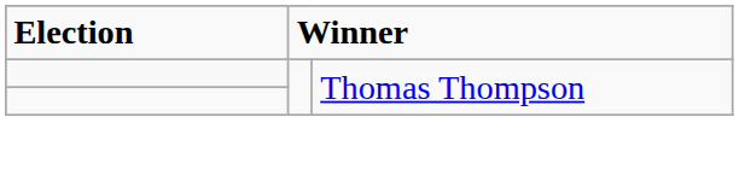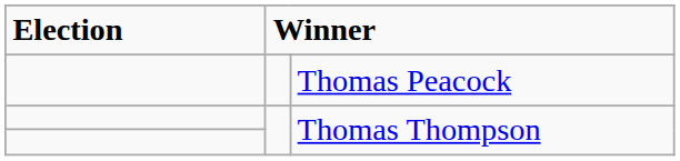+ row: Thomas Peacock
